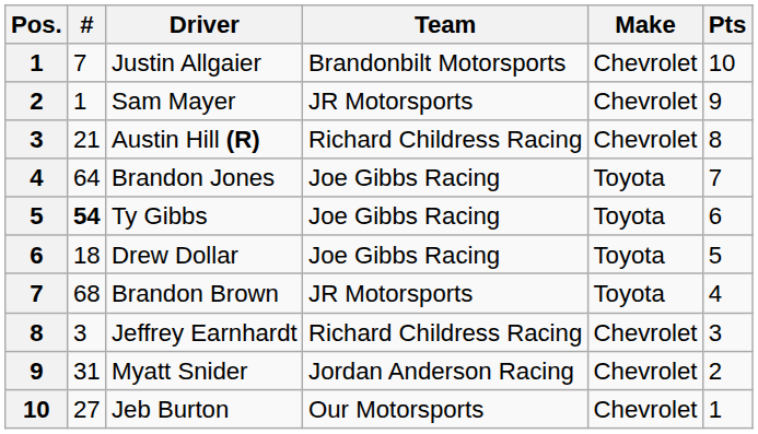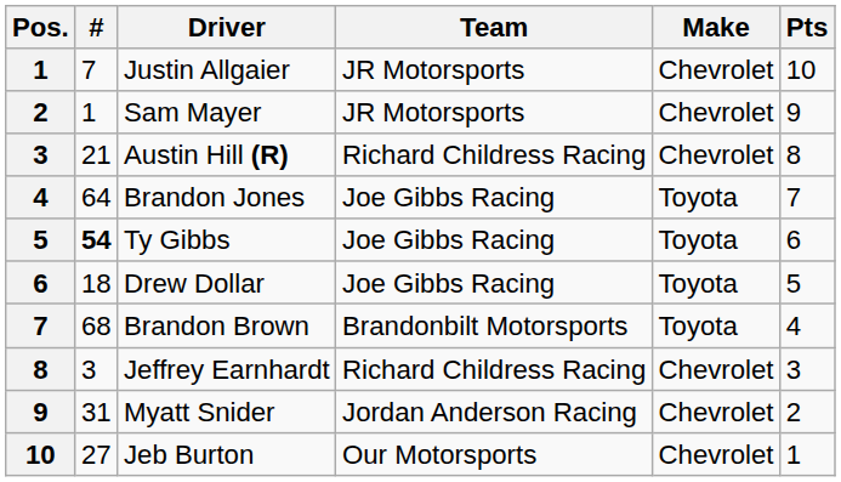Justin Allgaier | Team: Brandonbilt Motorsports -> JR Motorsports
Brandon Brown | Team: JR Motorsports -> Brandonbilt Motorsports
